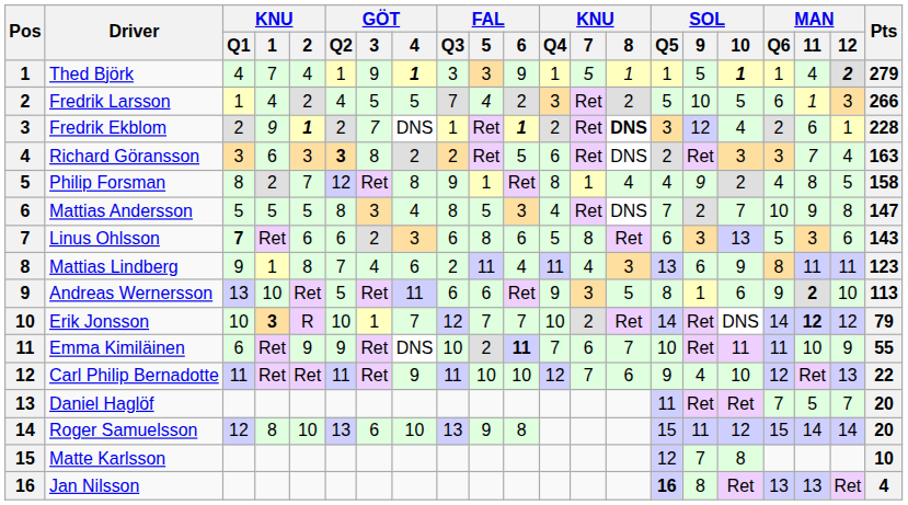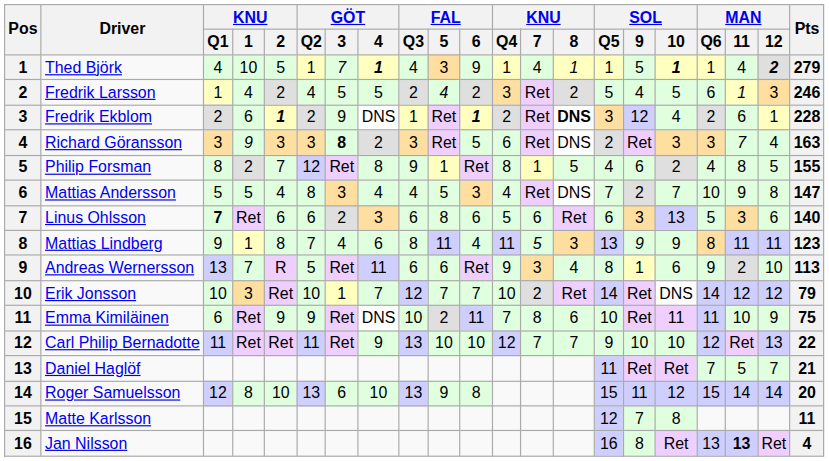Thed Björk | KNU / 1: 7 -> 10
Thed Björk | KNU / 2: 4 -> 5
Thed Björk | GÖT / 3: 9 -> 7
Thed Björk | FAL / Q3: 3 -> 4
Thed Björk | KNU / 7: 5 -> 4
Fredrik Larsson | FAL / Q3: 7 -> 2
Fredrik Larsson | SOL / 9: 10 -> 4
Fredrik Larsson | Pts: 266 -> 246
Fredrik Ekblom | KNU / 1: 9 -> 6
Fredrik Ekblom | GÖT / 3: 7 -> 9
Richard Göransson | KNU / 1: 6 -> 9
Richard Göransson | GÖT / Q2: bold -> normal
Richard Göransson | GÖT / 3: normal -> bold
Richard Göransson | FAL / Q3: 2 -> 3
Philip Forsman | KNU / 8: 4 -> 5
Philip Forsman | SOL / 9: 9 -> 6
Philip Forsman | Pts: 158 -> 155
Mattias Andersson | KNU / 2: 5 -> 4
Mattias Andersson | FAL / Q3: 8 -> 4
Linus Ohlsson | KNU / 7: 8 -> 6
Linus Ohlsson | Pts: 143 -> 140
Mattias Lindberg | FAL / Q3: 2 -> 8
Mattias Lindberg | KNU / 7: 4 -> 5
Mattias Lindberg | SOL / 9: 6 -> 9
Andreas Wernersson | KNU / 1: 10 -> 7
Andreas Wernersson | KNU / 2: Ret -> R
Andreas Wernersson | KNU / 8: 5 -> 4
Andreas Wernersson | MAN / 11: bold -> normal
Erik Jonsson | KNU / 1: bold -> normal
Erik Jonsson | KNU / 2: R -> Ret
Erik Jonsson | MAN / 11: bold -> normal
Emma Kimiläinen | FAL / 6: bold -> normal
Emma Kimiläinen | KNU / 7: 6 -> 8
Emma Kimiläinen | KNU / 8: 7 -> 6
Emma Kimiläinen | Pts: 55 -> 75
Carl Philip Bernadotte | FAL / Q3: 11 -> 13
Carl Philip Bernadotte | KNU / 8: 6 -> 7
Carl Philip Bernadotte | SOL / 9: 4 -> 10
Daniel Haglöf | Pts: 20 -> 21
Matte Karlsson | Pts: 10 -> 11
Jan Nilsson | SOL / Q5: bold -> normal
Jan Nilsson | MAN / 11: normal -> bold
